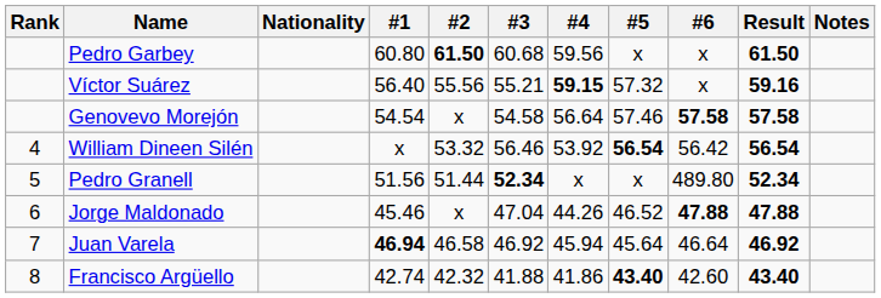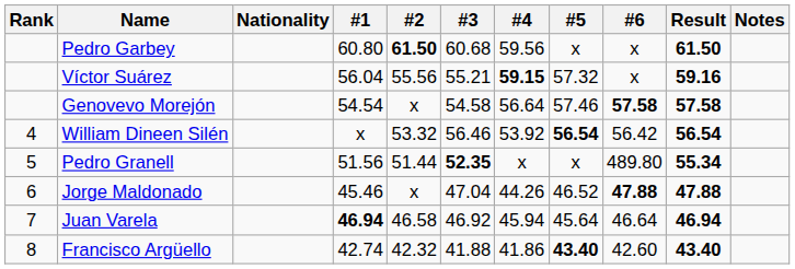Víctor Suárez | #1: 56.40 -> 56.04
Pedro Granell | #3: 52.34 -> 52.35
Pedro Granell | Result: 52.34 -> 55.34
Juan Varela | Result: 46.92 -> 46.94
